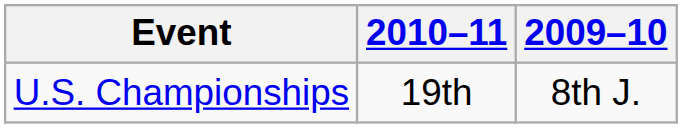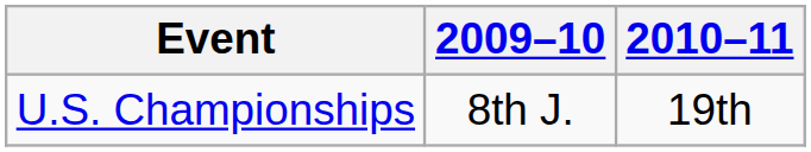columns swapped: 2009–10 <-> 2010–11
